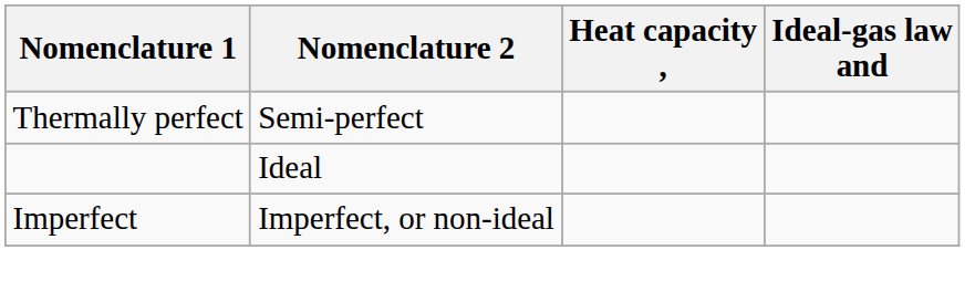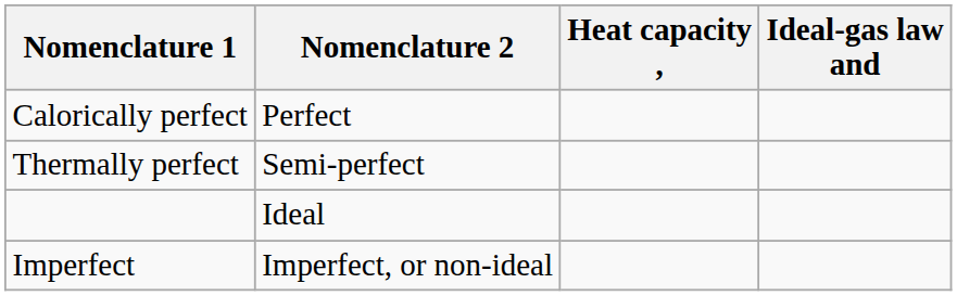+ row: Calorically perfect | Perfect
